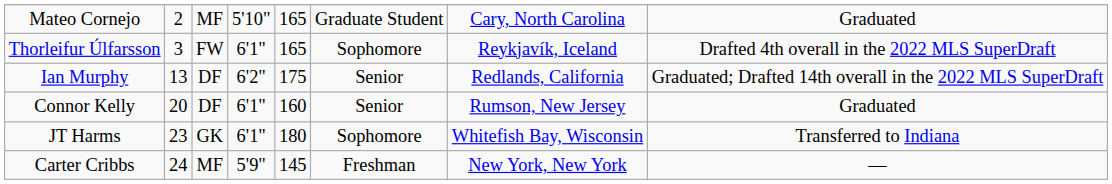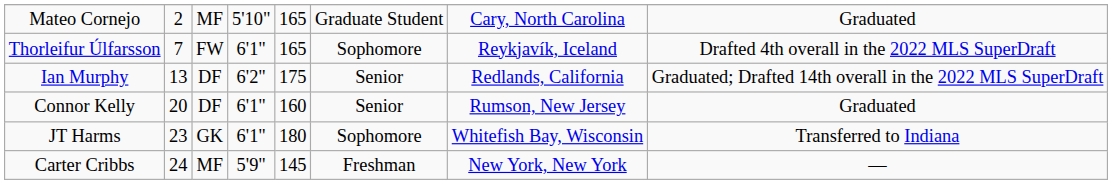Thorleifur Úlfarsson | column 2: 3 -> 7
